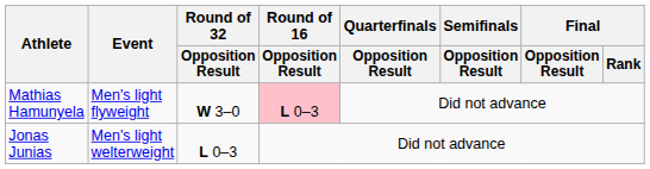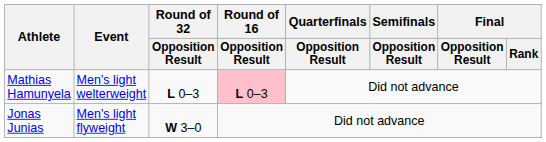Mathias Hamunyela | Event: Men's light flyweight -> Men's light welterweight
Mathias Hamunyela | Round of 32 / Opposition Result: W 3–0 -> L 0–3
Jonas Junias | Event: Men's light welterweight -> Men's light flyweight
Jonas Junias | Round of 32 / Opposition Result: L 0–3 -> W 3–0
